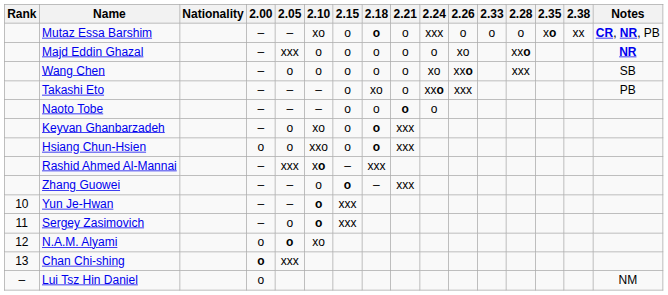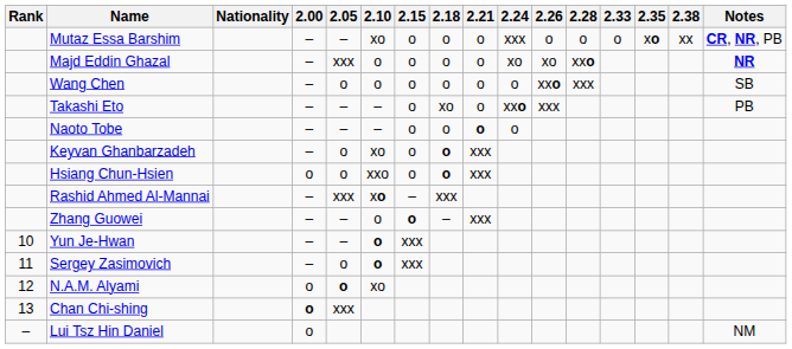columns swapped: 2.28 <-> 2.33
Mutaz Essa Barshim | 2.18: bold -> normal
Majd Eddin Ghazal | 2.24: o -> xo
Wang Chen | 2.24: xo -> o
